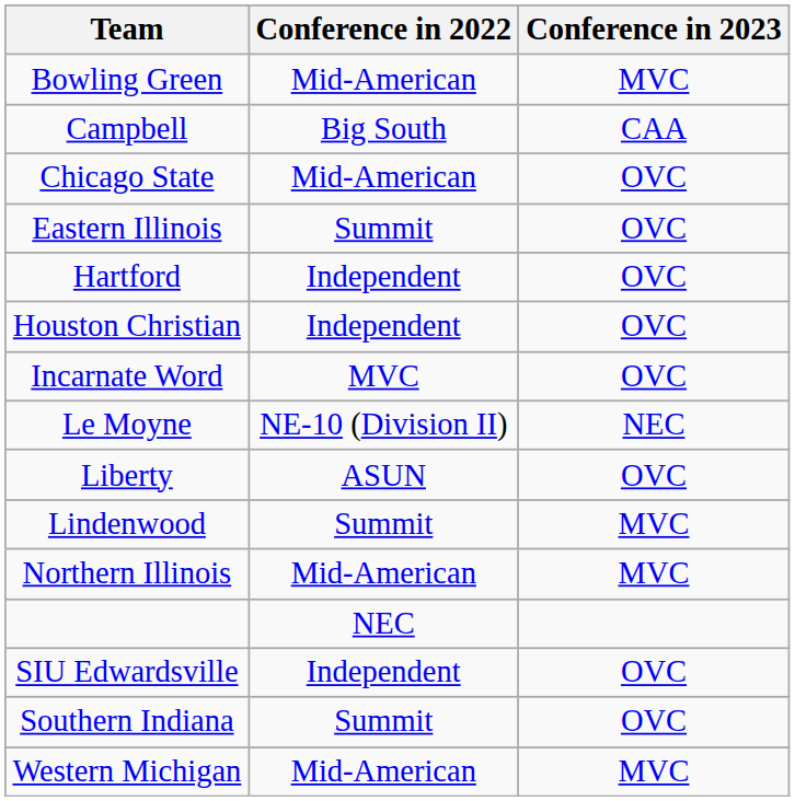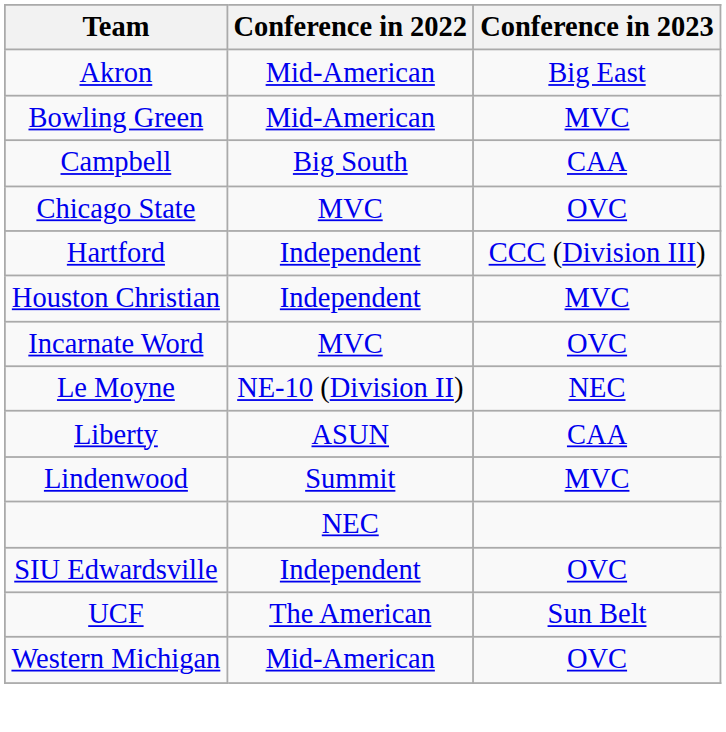+ row: Akron | Mid-American | Big East
Chicago State | Conference in 2022: Mid-American -> MVC
- row: Eastern Illinois | Summit | OVC
Hartford | Conference in 2023: OVC -> CCC (Division III)
Houston Christian | Conference in 2023: OVC -> MVC
Liberty | Conference in 2023: OVC -> CAA
- row: Northern Illinois | Mid-American | MVC
- row: Southern Indiana | Summit | OVC
+ row: UCF | The American | Sun Belt
Western Michigan | Conference in 2023: MVC -> OVC
